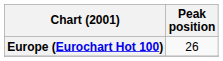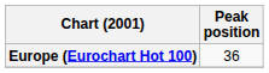Europe (Eurochart Hot 100) | Peak position: 26 -> 36
